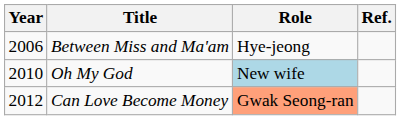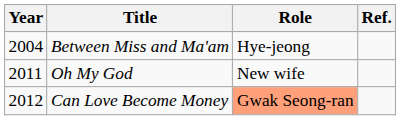Between Miss and Ma'am | Year: 2006 -> 2004
Oh My God | Year: 2010 -> 2011
Oh My God | Role: lightblue background -> no background
